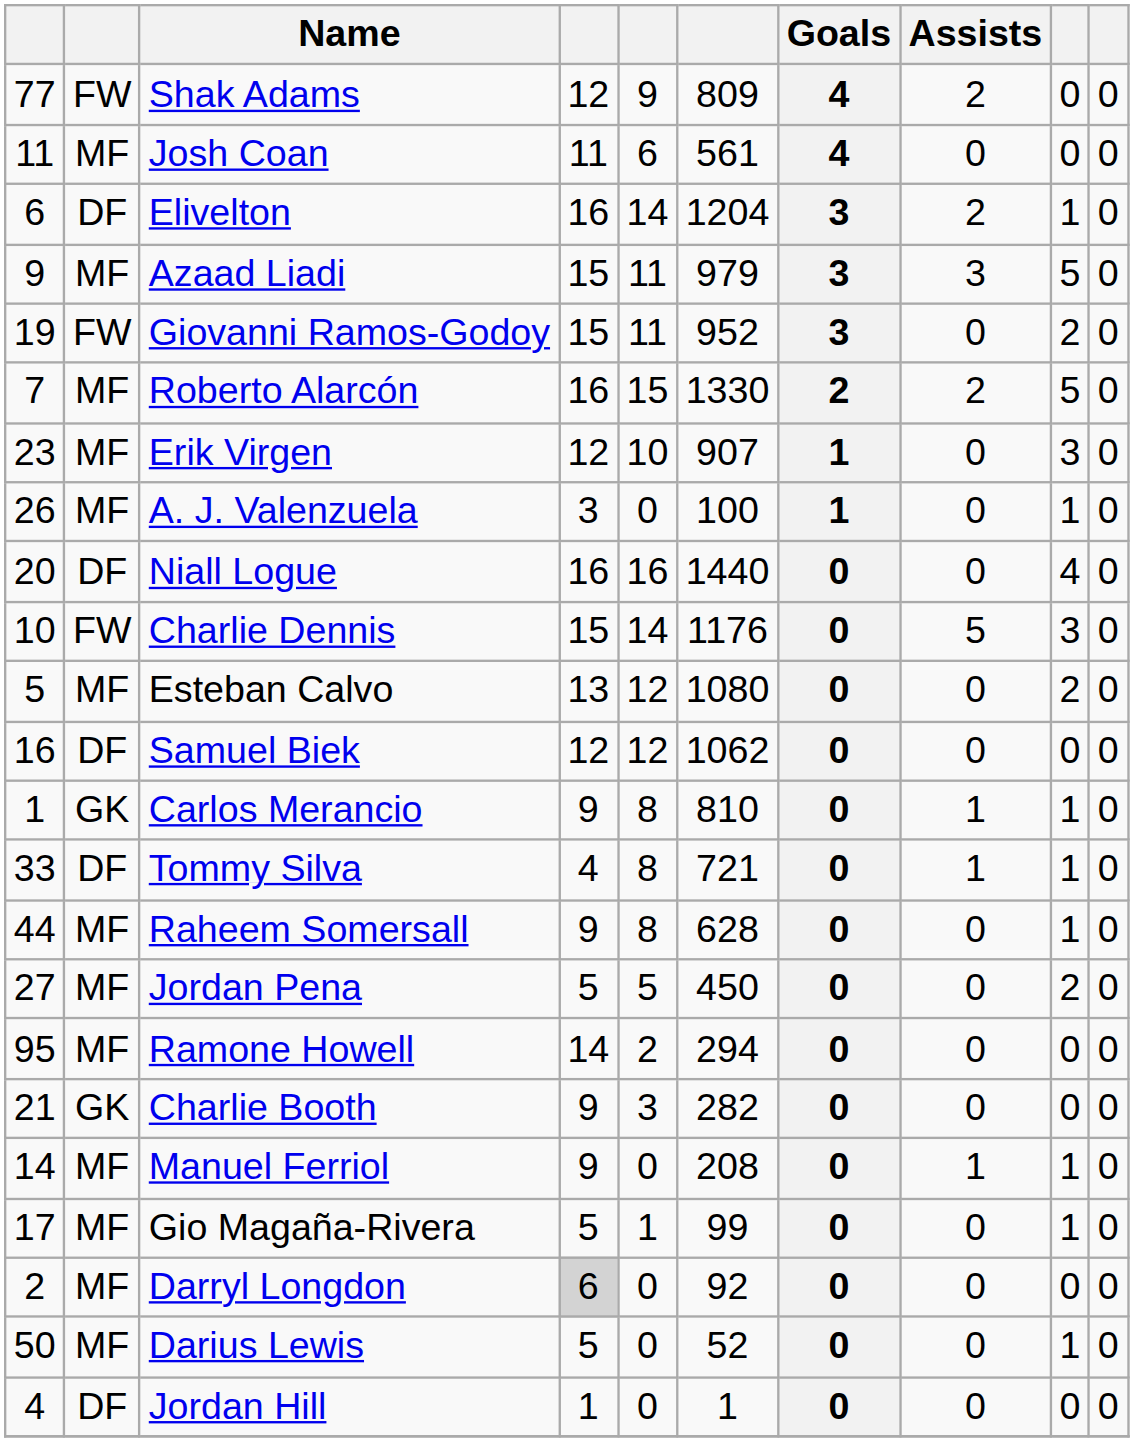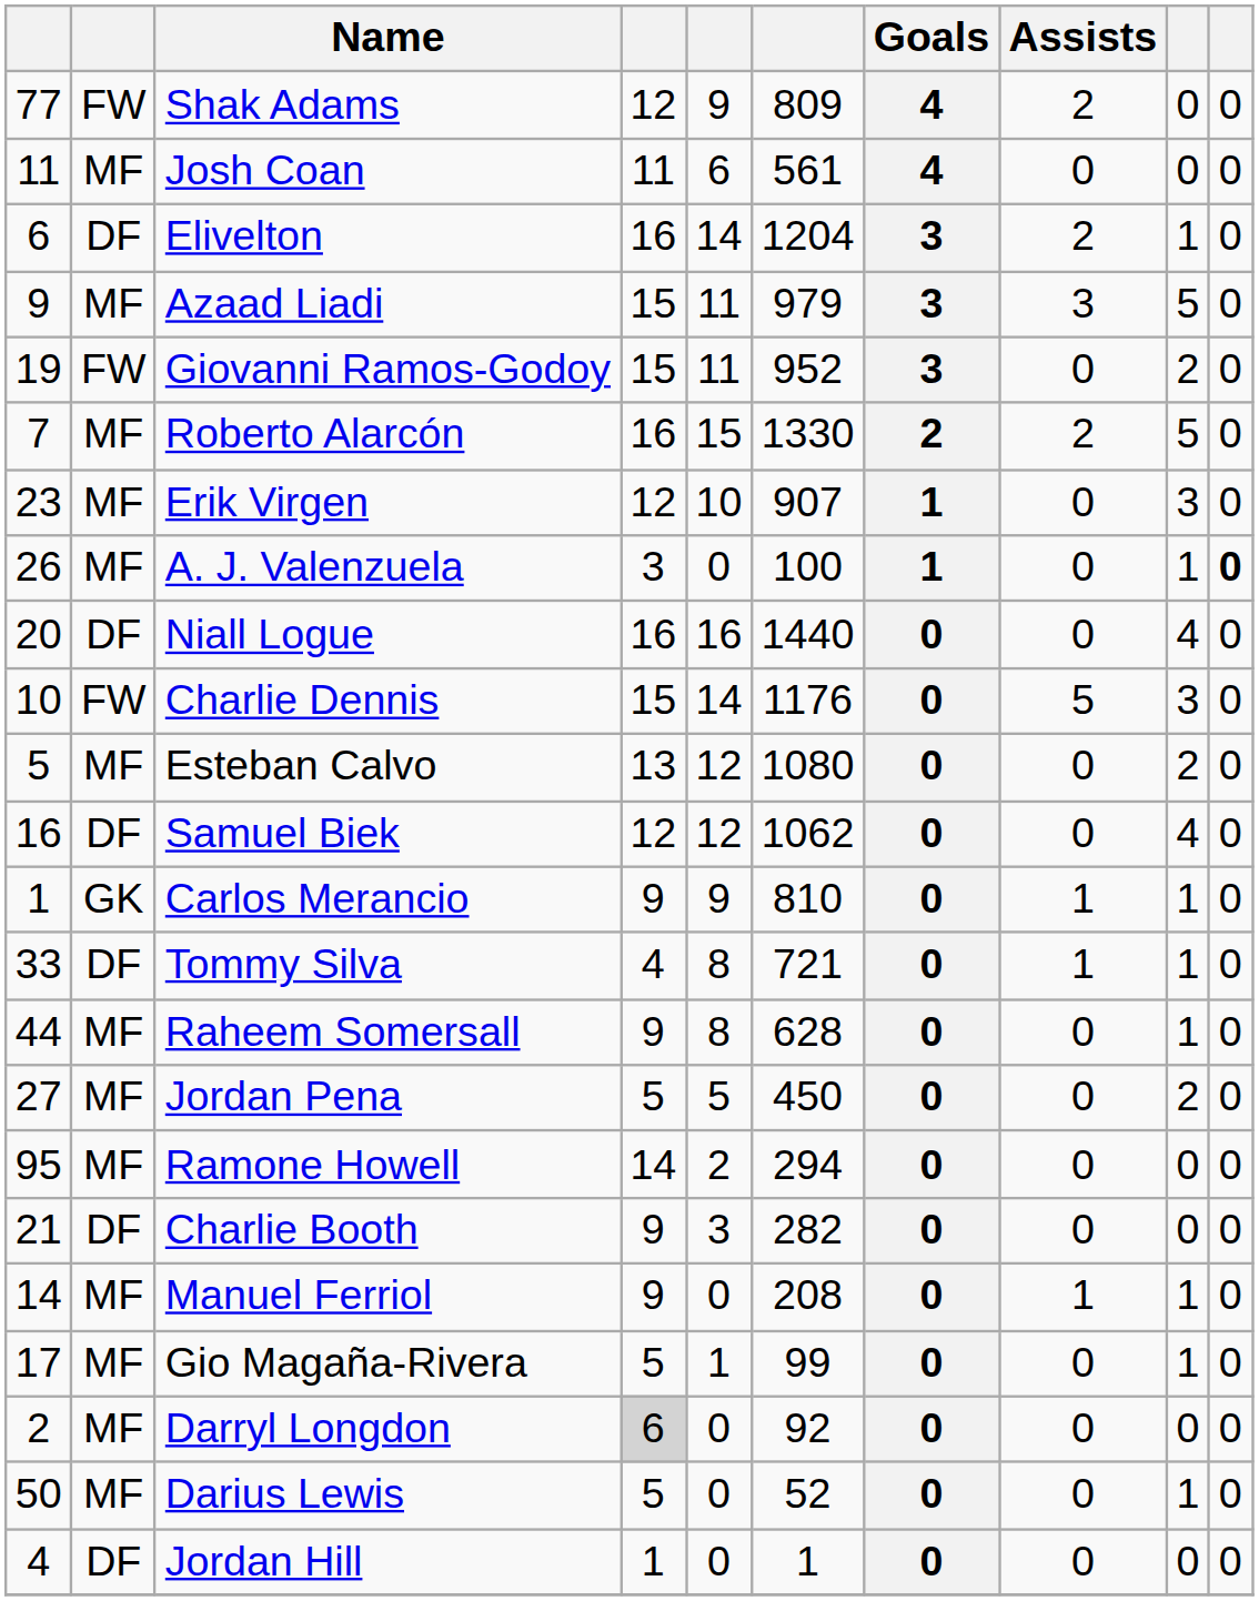A. J. Valenzuela | column 10: normal -> bold
Samuel Biek | column 9: 0 -> 4
Carlos Merancio | column 5: 8 -> 9
Charlie Booth | column 2: GK -> DF
